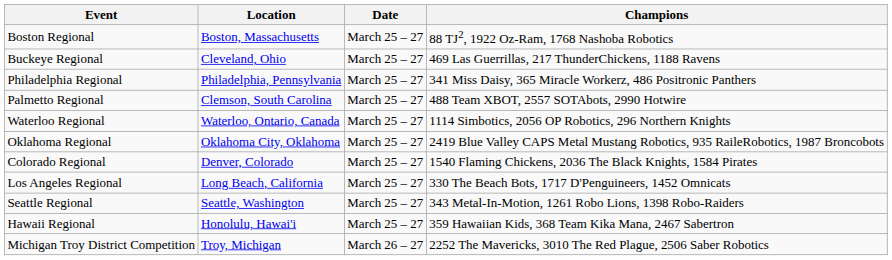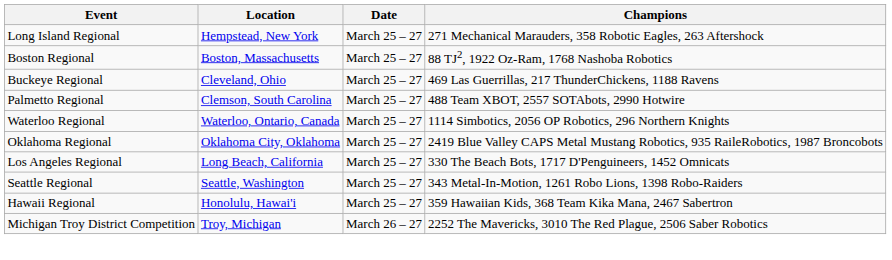+ row: Long Island Regional | Hempstead, New York | March 25 – 27 | 271 Mechanical Marauders, 358 Robotic Eagles, 263 Aftershock
- row: Philadelphia Regional | Philadelphia, Pennsylvania | March 25 – 27 | 341 Miss Daisy, 365 Miracle Workerz, 486 Positronic Panthers
- row: Colorado Regional | Denver, Colorado | March 25 – 27 | 1540 Flaming Chickens, 2036 The Black Knights, 1584 Pirates
